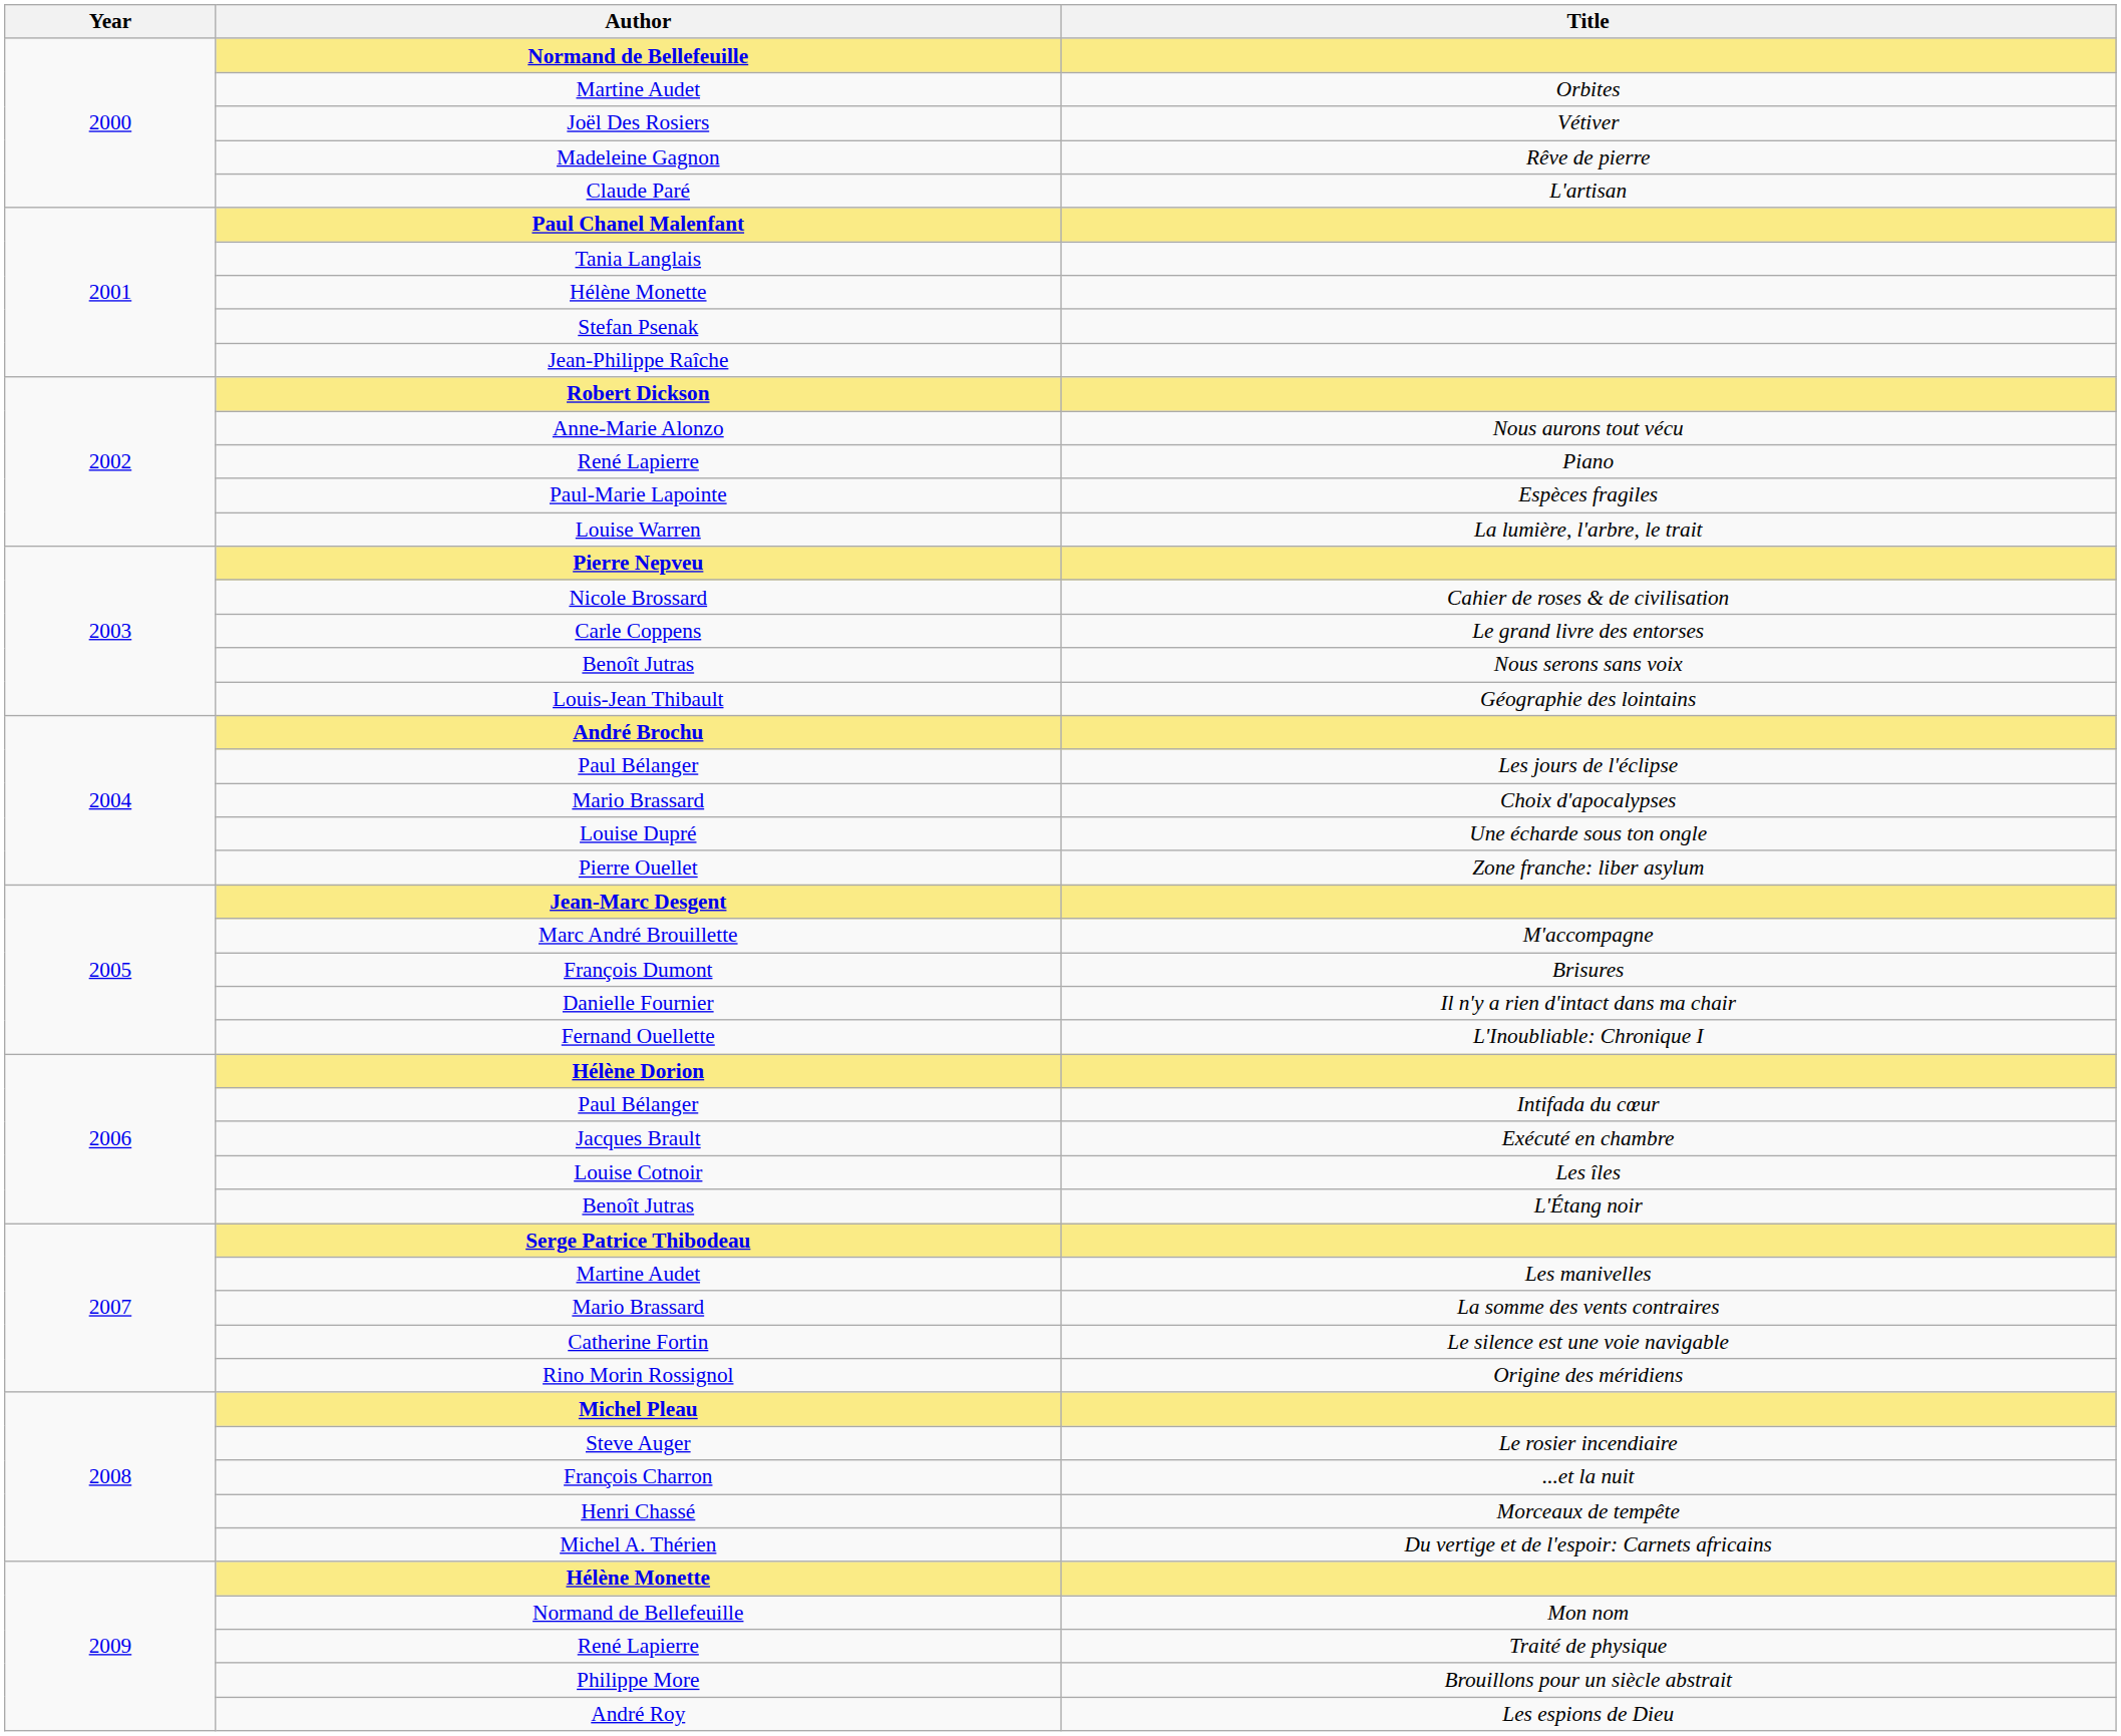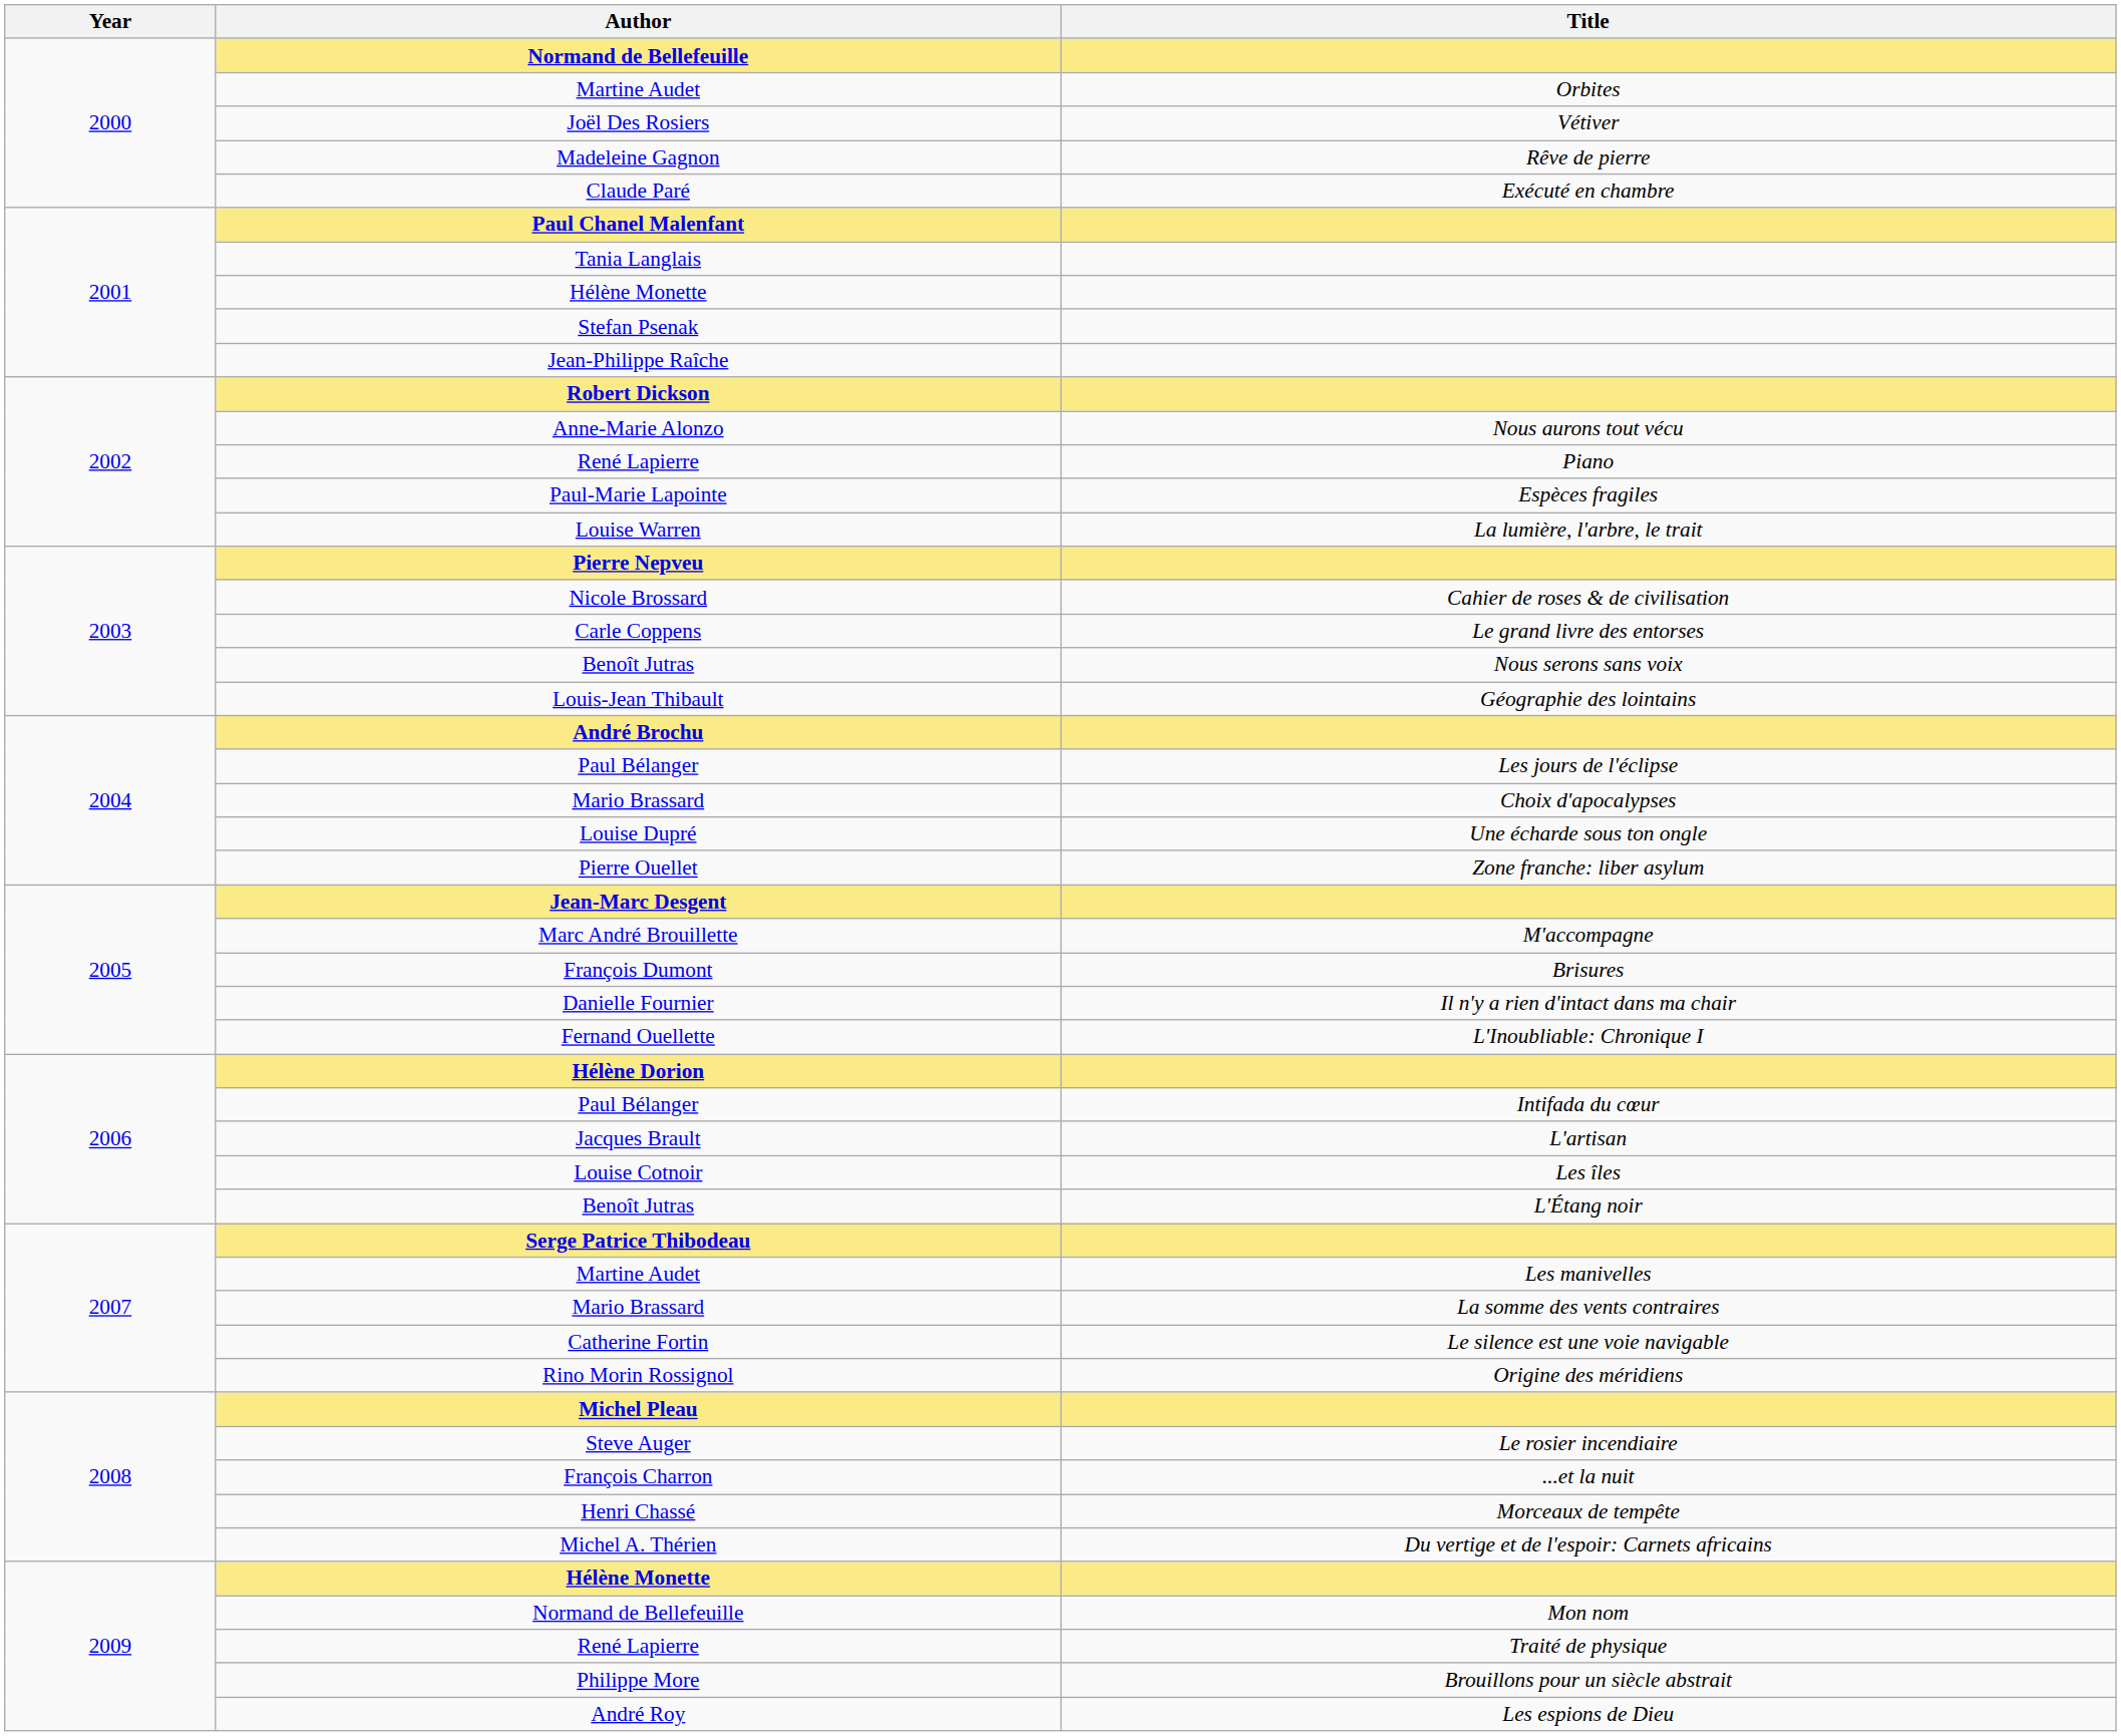Claude Paré | Title: L'artisan -> Exécuté en chambre
Jacques Brault | Title: Exécuté en chambre -> L'artisan
